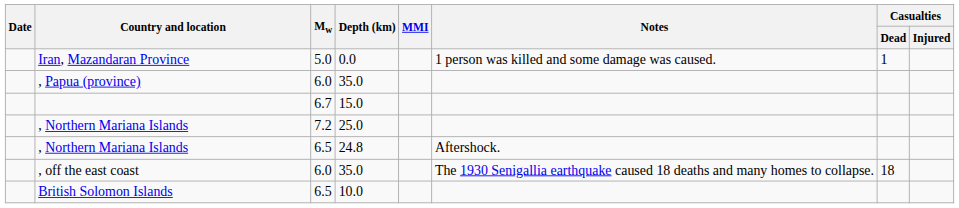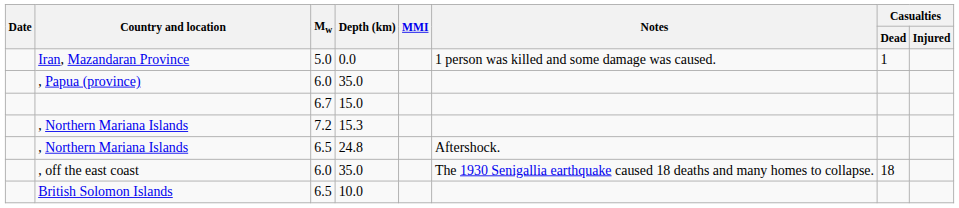, Northern Mariana Islands / 7.2 | Depth (km): 25.0 -> 15.3
